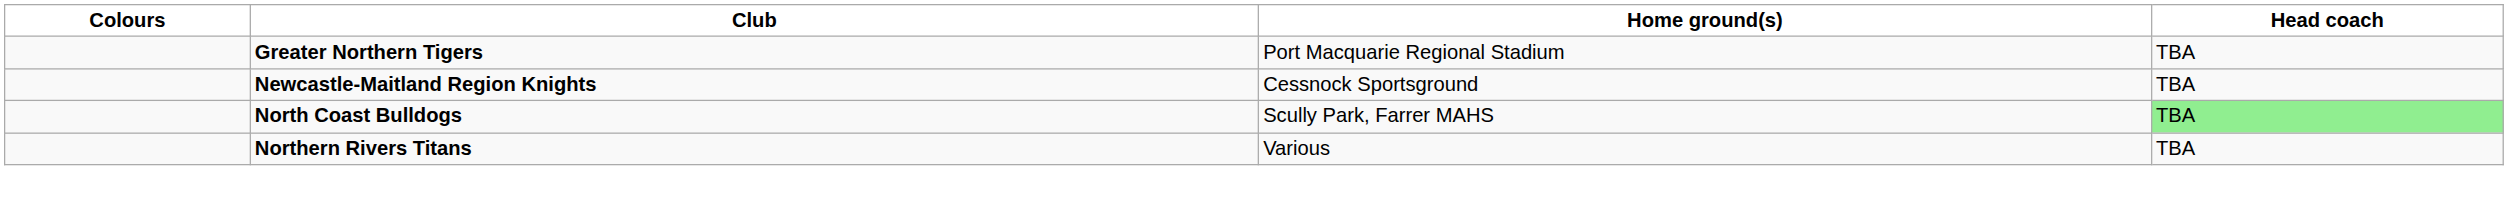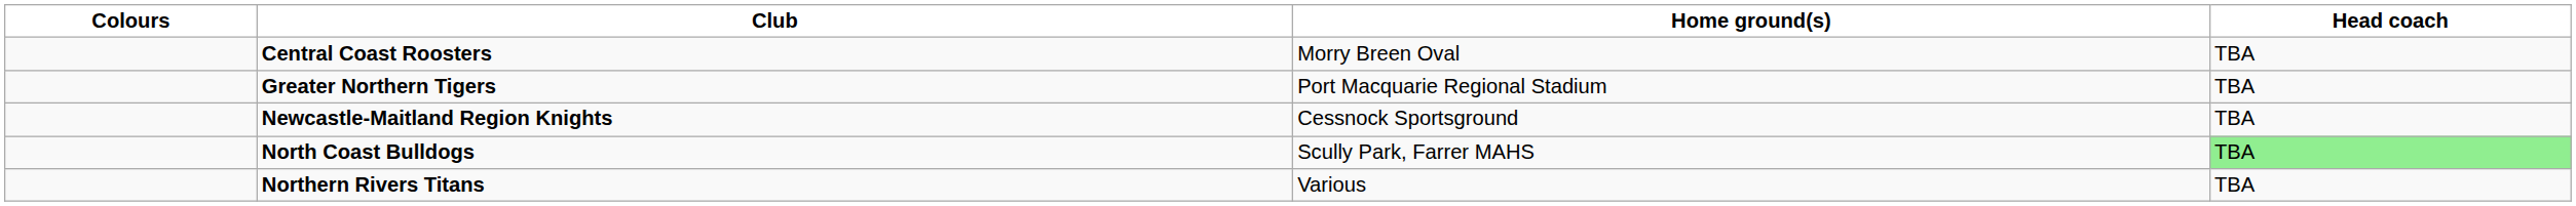+ row: Central Coast Roosters | Morry Breen Oval | TBA
